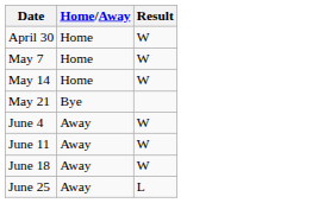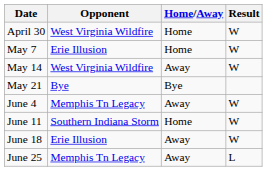+ column: Opponent | West Virginia Wildfire | Erie Illusion | West Virginia Wildfire | Bye | Memphis Tn Legacy | Southern Indiana Storm | Erie Illusion | Memphis Tn Legacy
May 14 | Home/Away: Home -> Away
June 11 | Home/Away: Away -> Home
